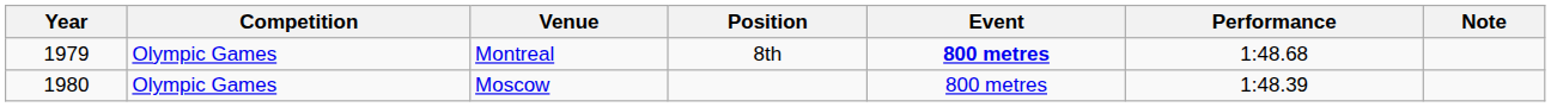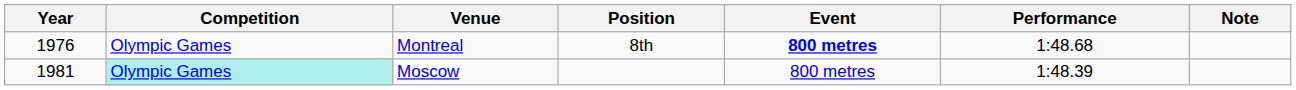Montreal | Year: 1979 -> 1976
Moscow | Year: 1980 -> 1981
Moscow | Competition: no background -> paleturquoise background
